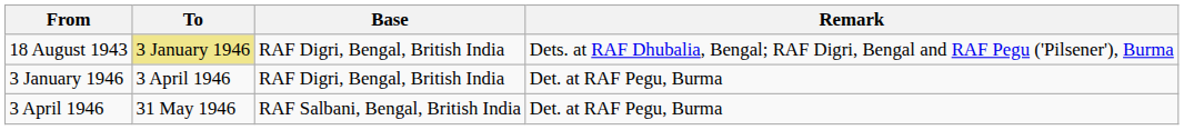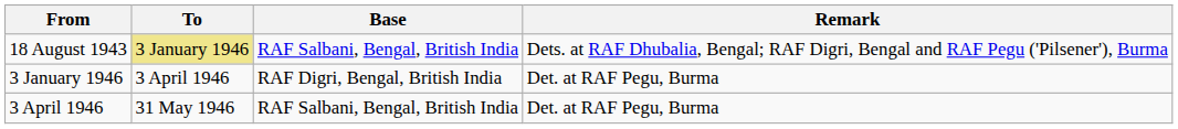18 August 1943 | Base: RAF Digri, Bengal, British India -> RAF Salbani, Bengal, British India
